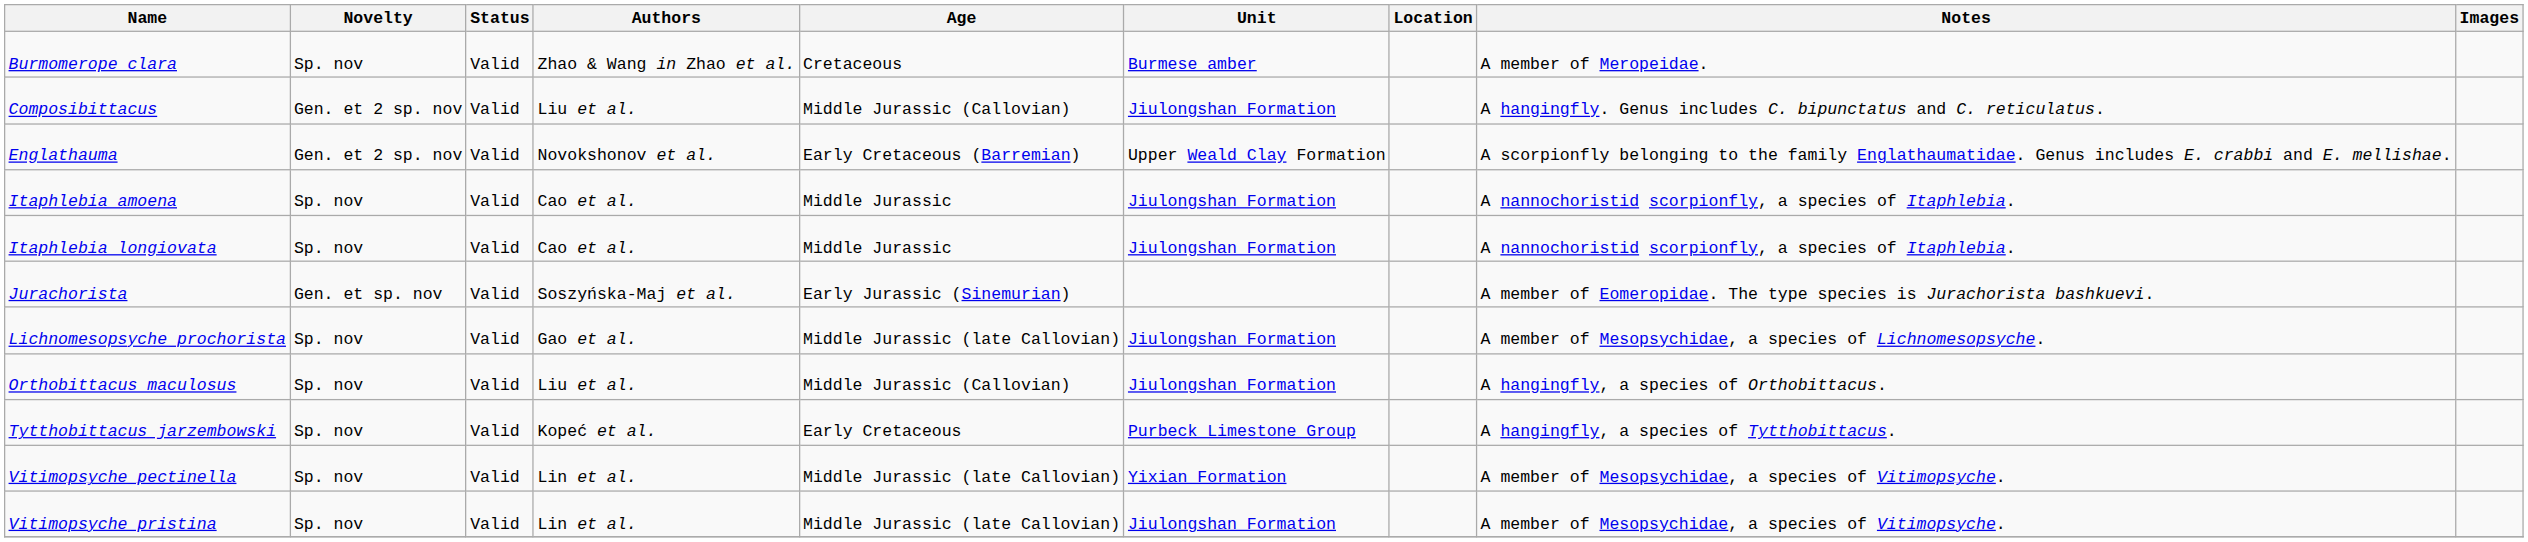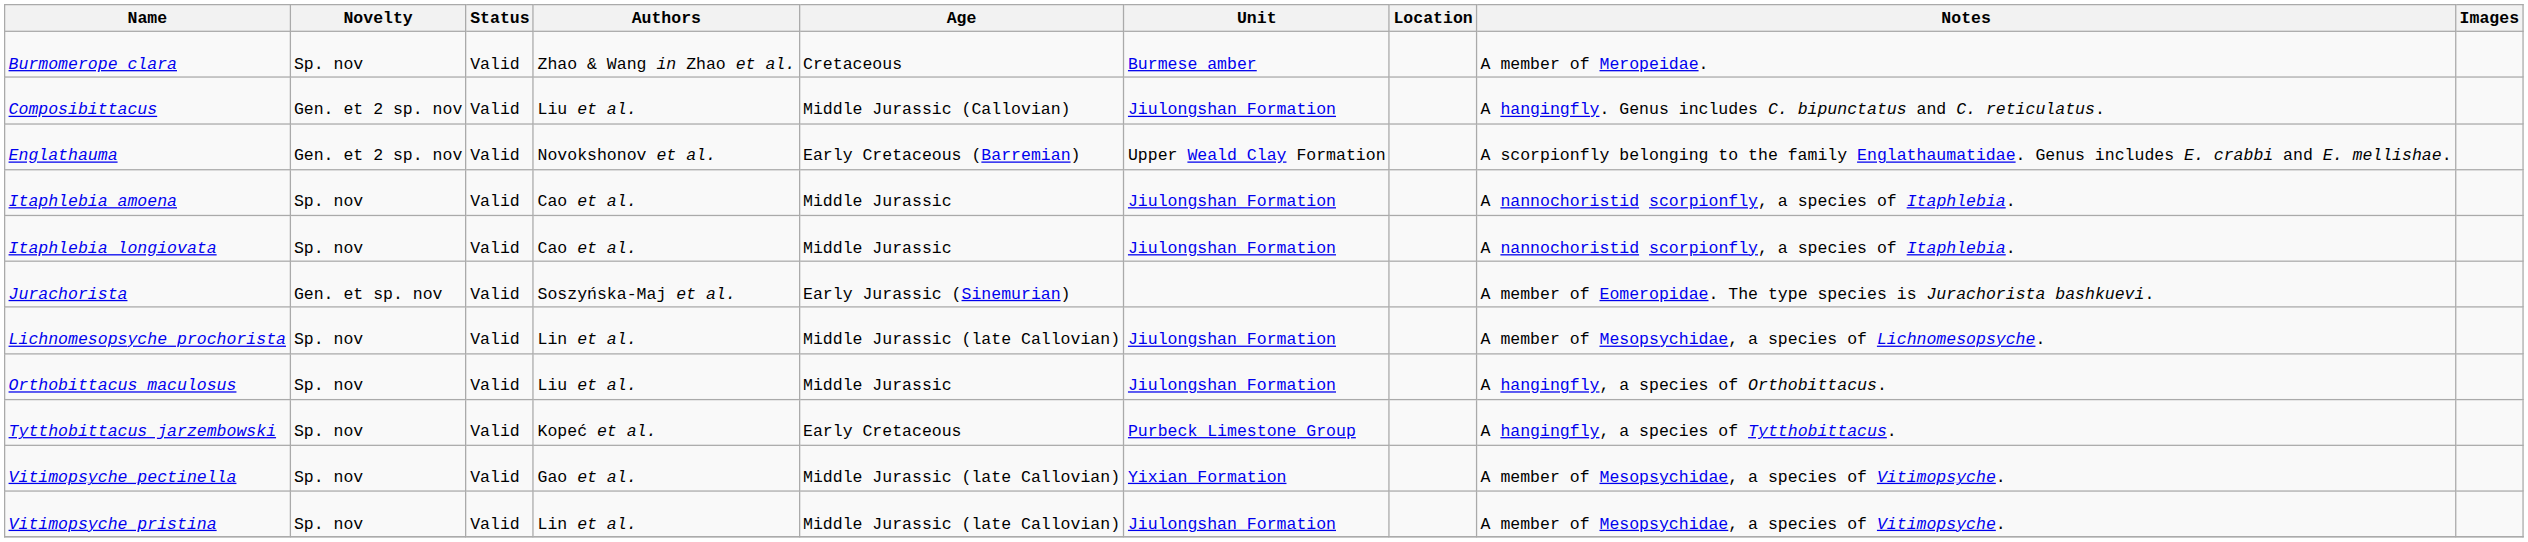Lichnomesopsyche prochorista | Authors: Gao et al. -> Lin et al.
Orthobittacus maculosus | Age: Middle Jurassic (Callovian) -> Middle Jurassic
Vitimopsyche pectinella | Authors: Lin et al. -> Gao et al.
